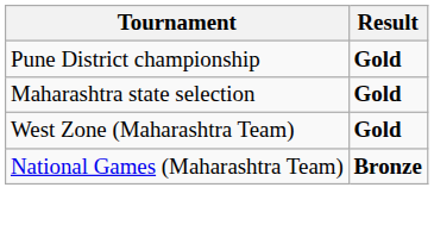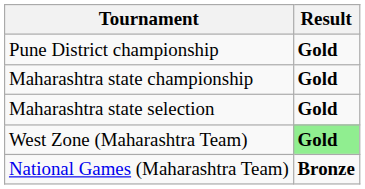+ row: Maharashtra state championship | Gold
West Zone (Maharashtra Team) | Result: no background -> lightgreen background
